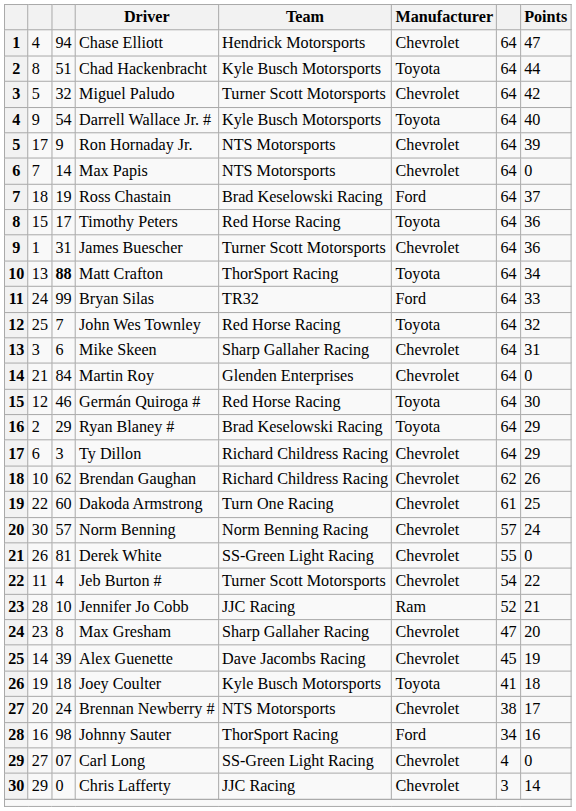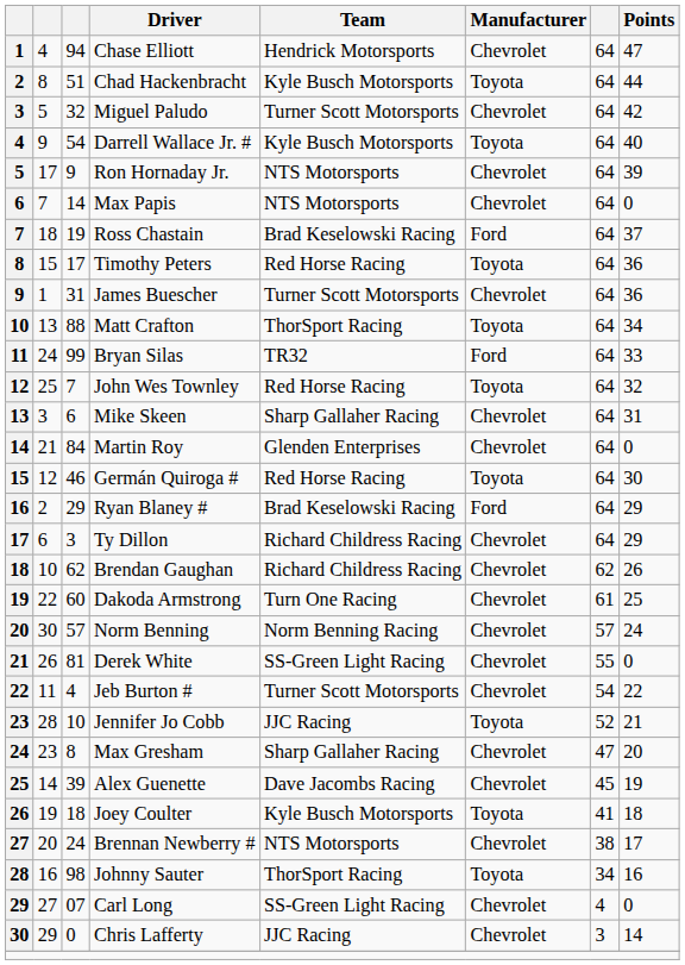Matt Crafton | column 3: bold -> normal
Ryan Blaney # | Manufacturer: Toyota -> Ford
Jennifer Jo Cobb | Manufacturer: Ram -> Toyota
Johnny Sauter | Manufacturer: Ford -> Toyota
